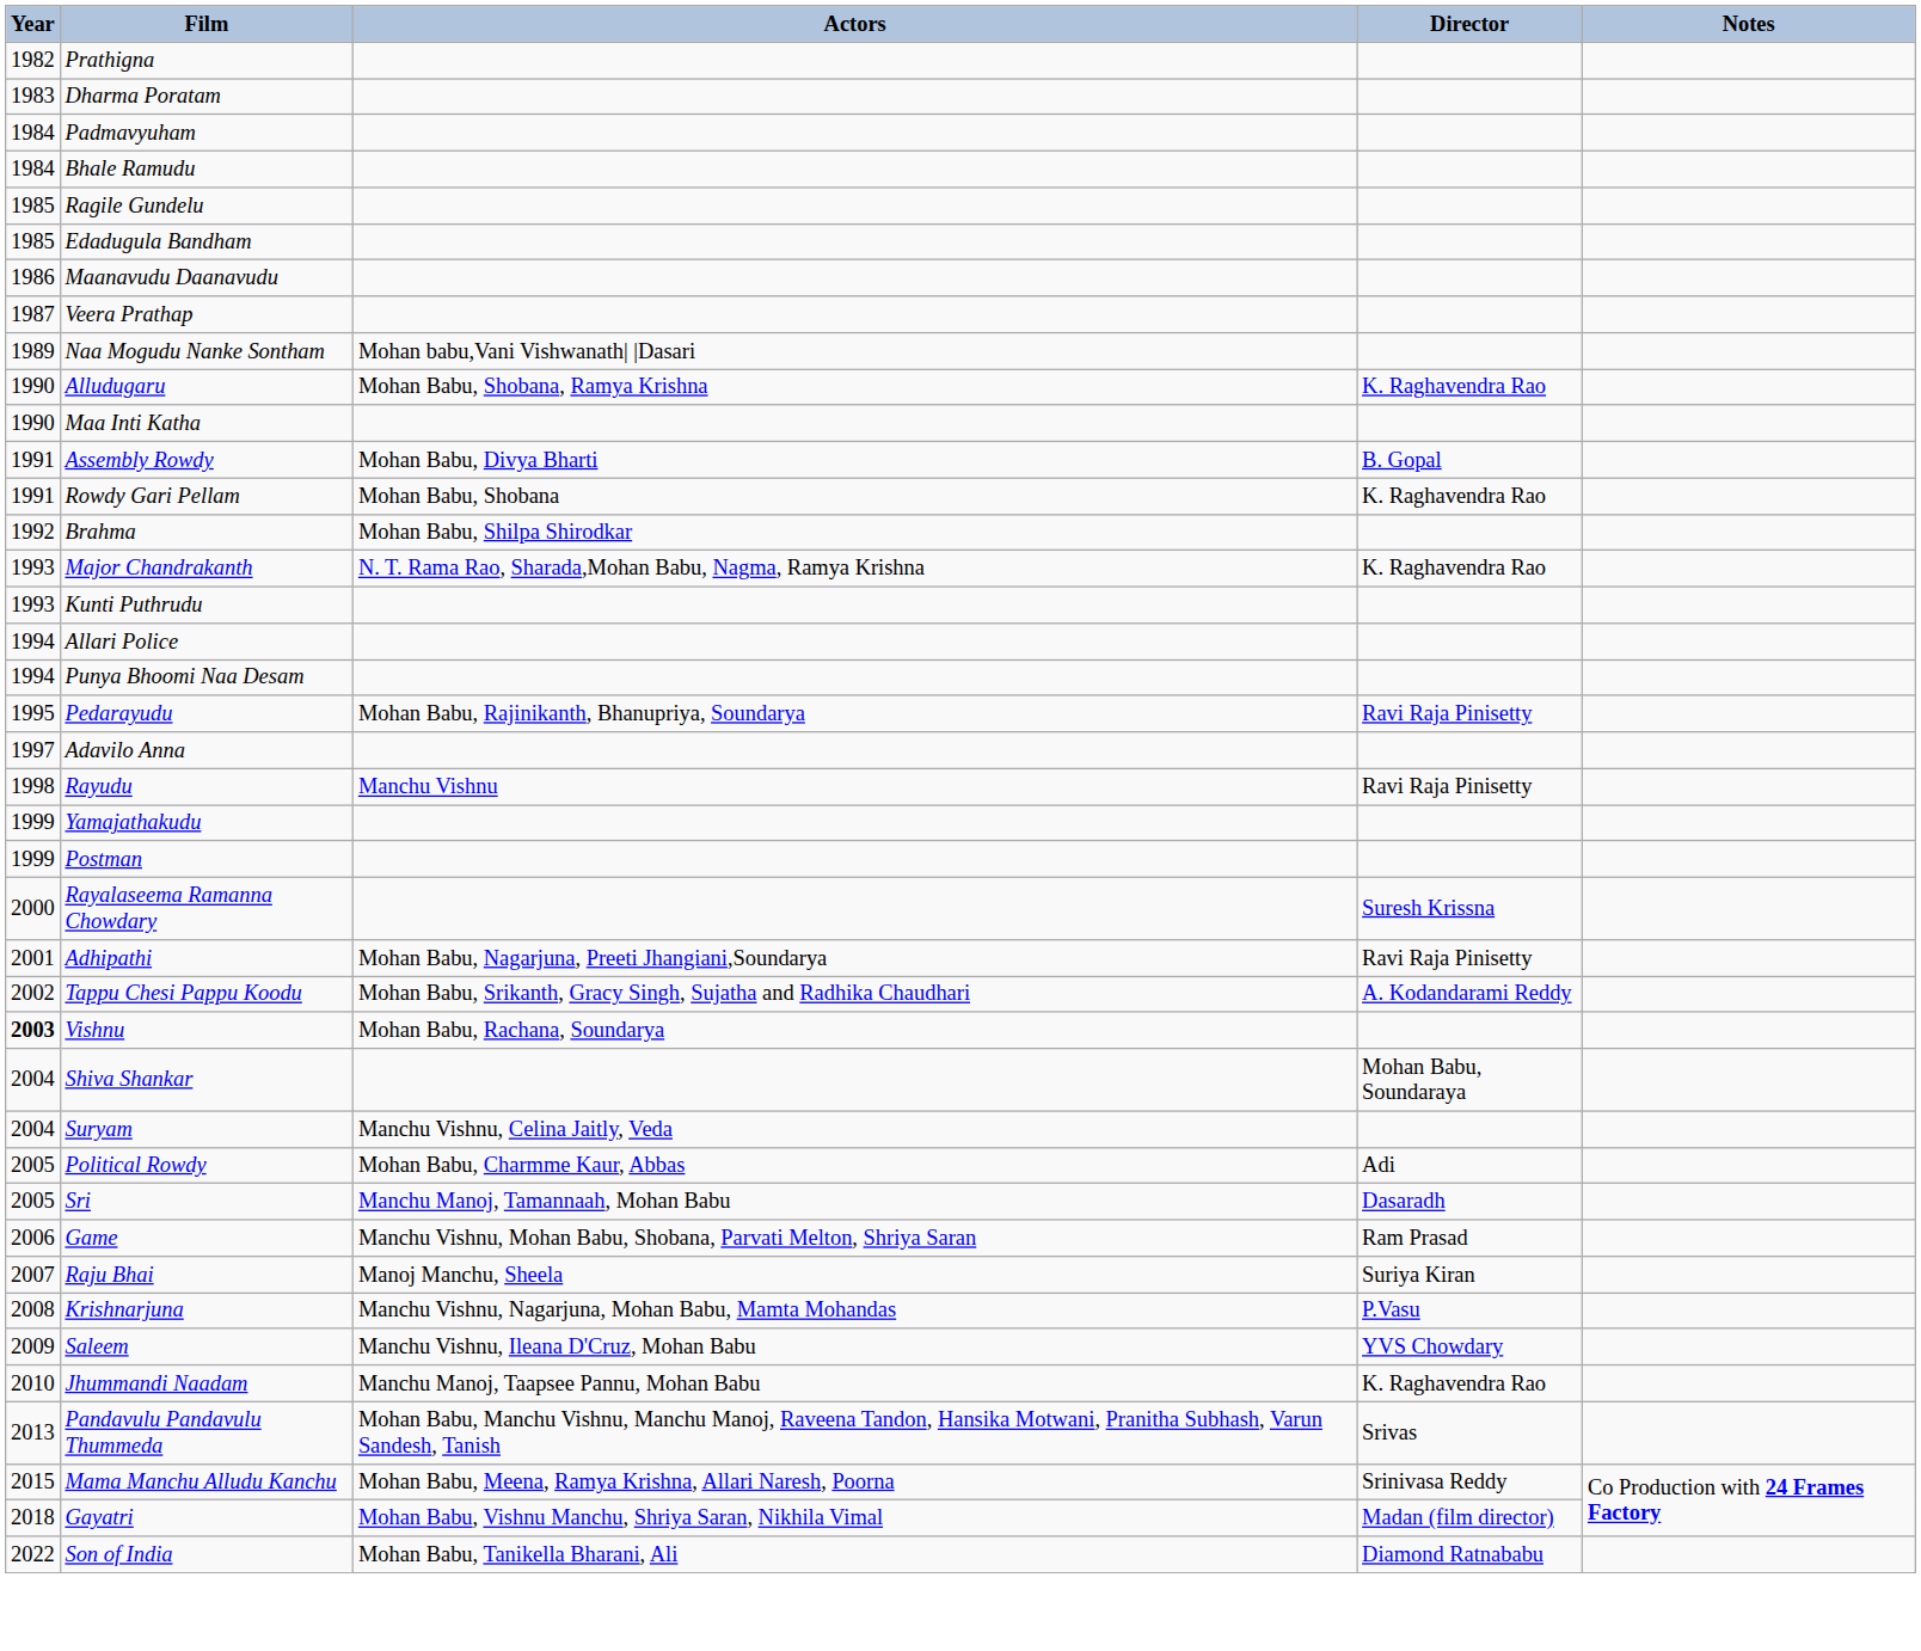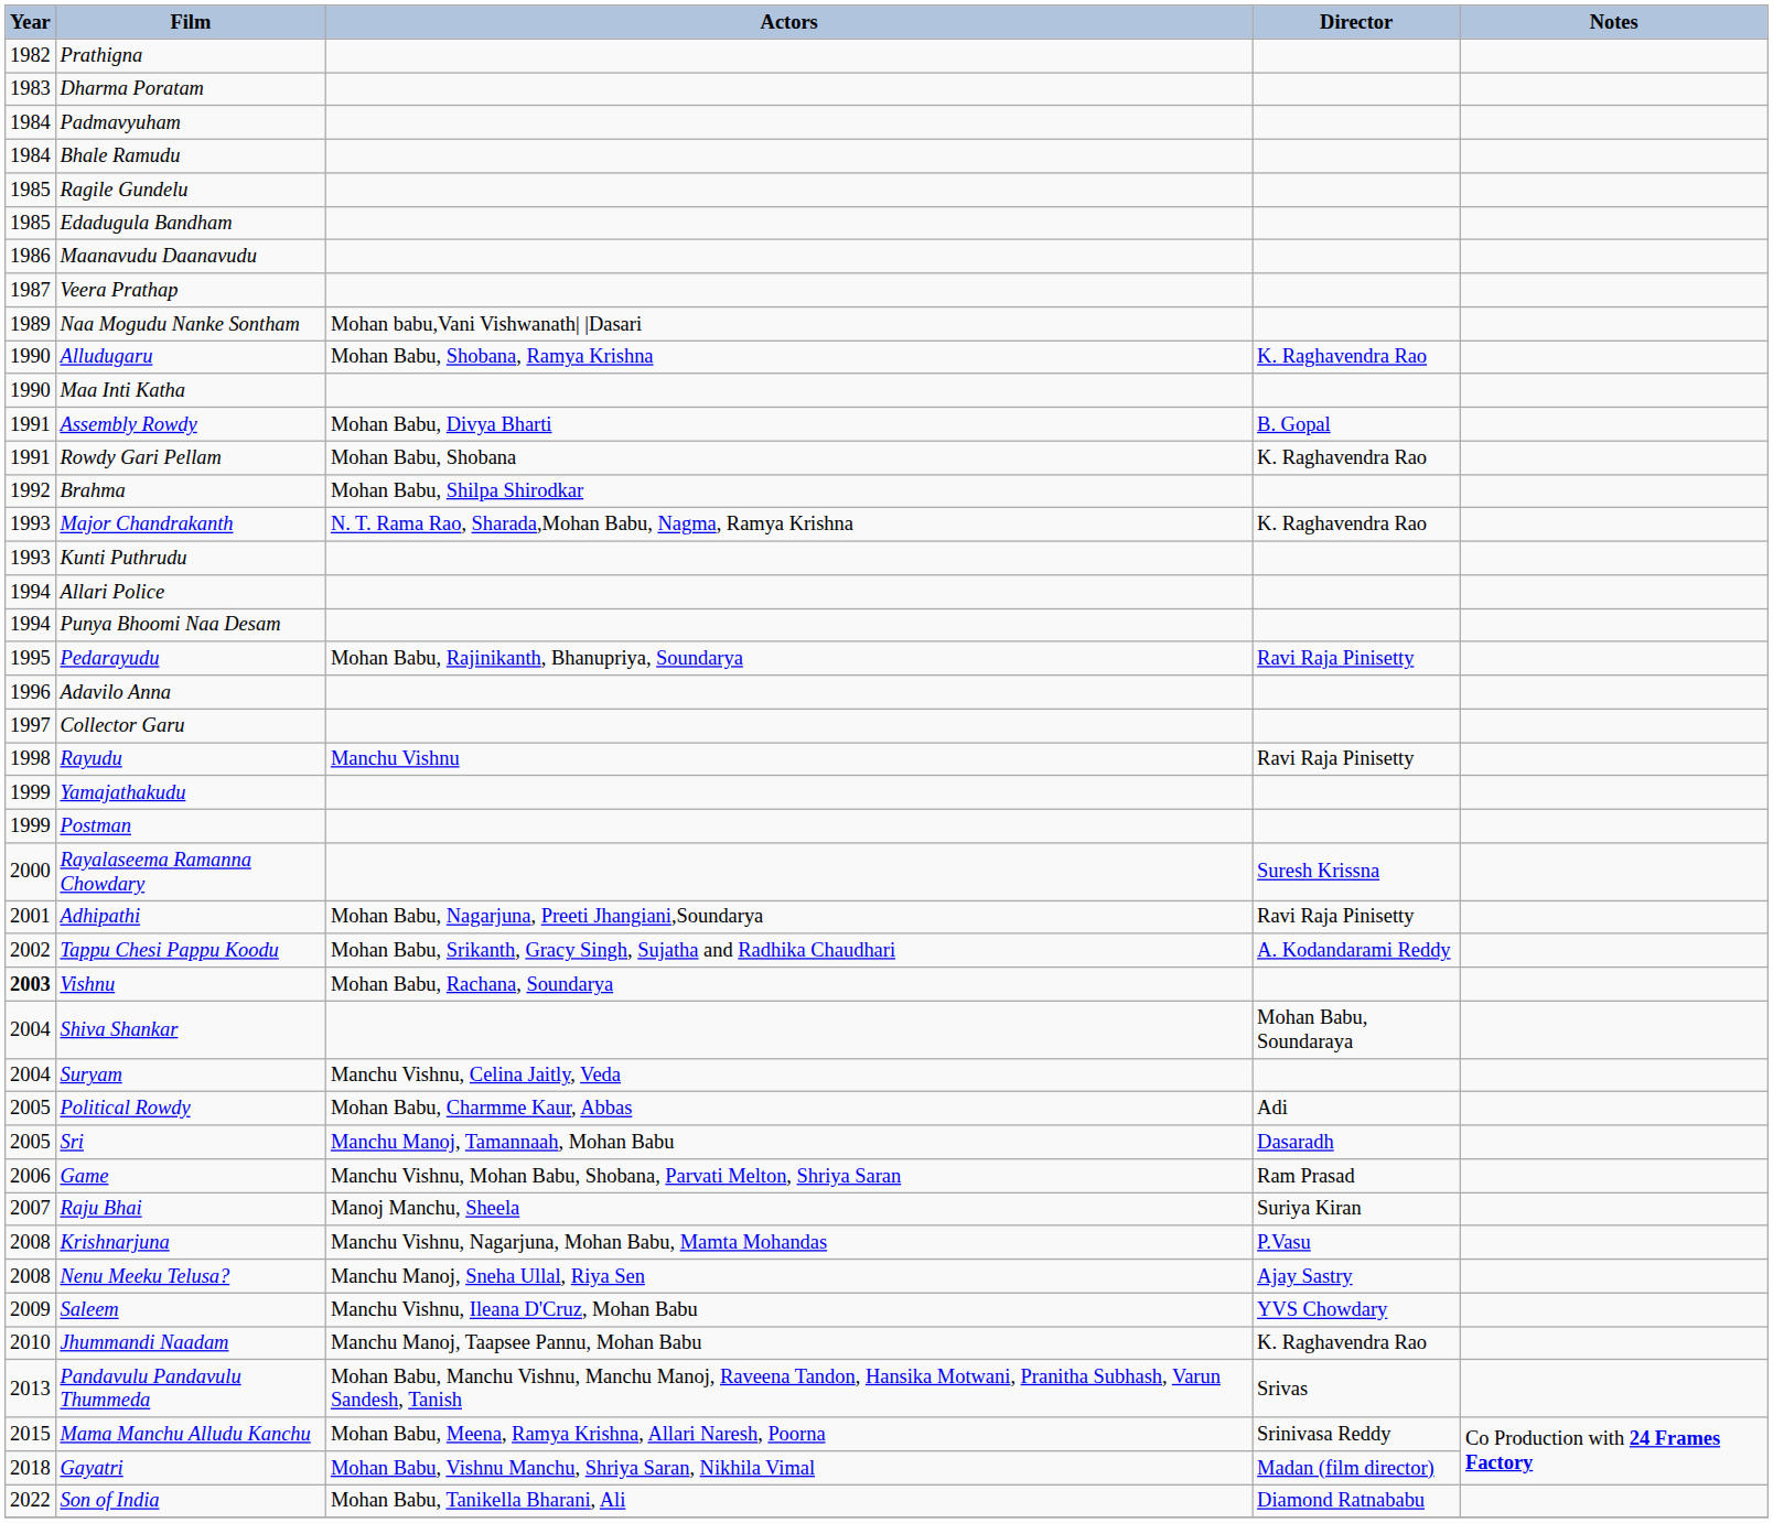Adavilo Anna | Year: 1997 -> 1996
+ row: 1997 | Collector Garu
+ row: 2008 | Nenu Meeku Telusa? | Manchu Manoj, Sneha Ullal, Riya Sen | Ajay Sastry
